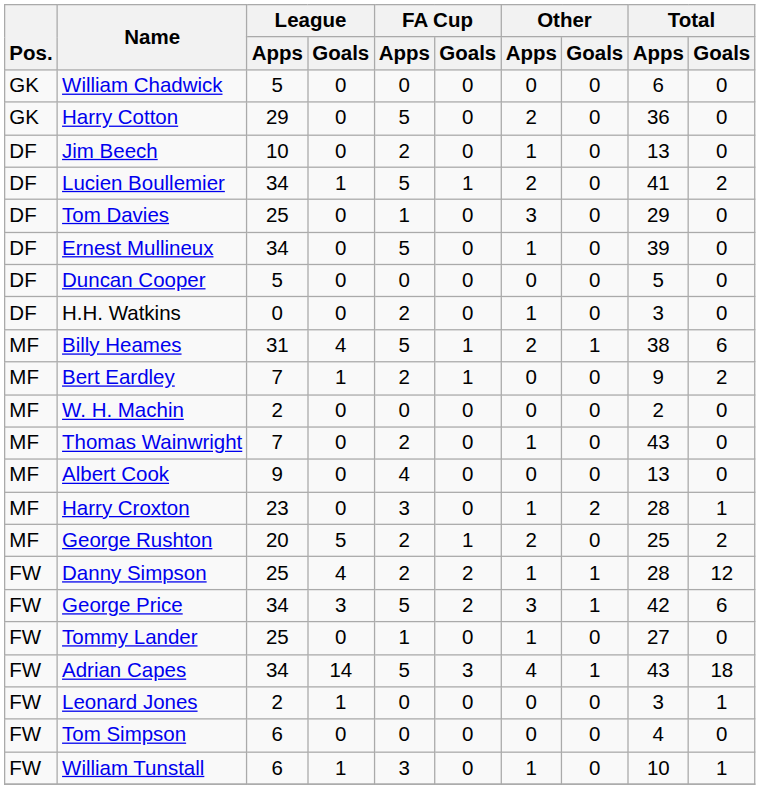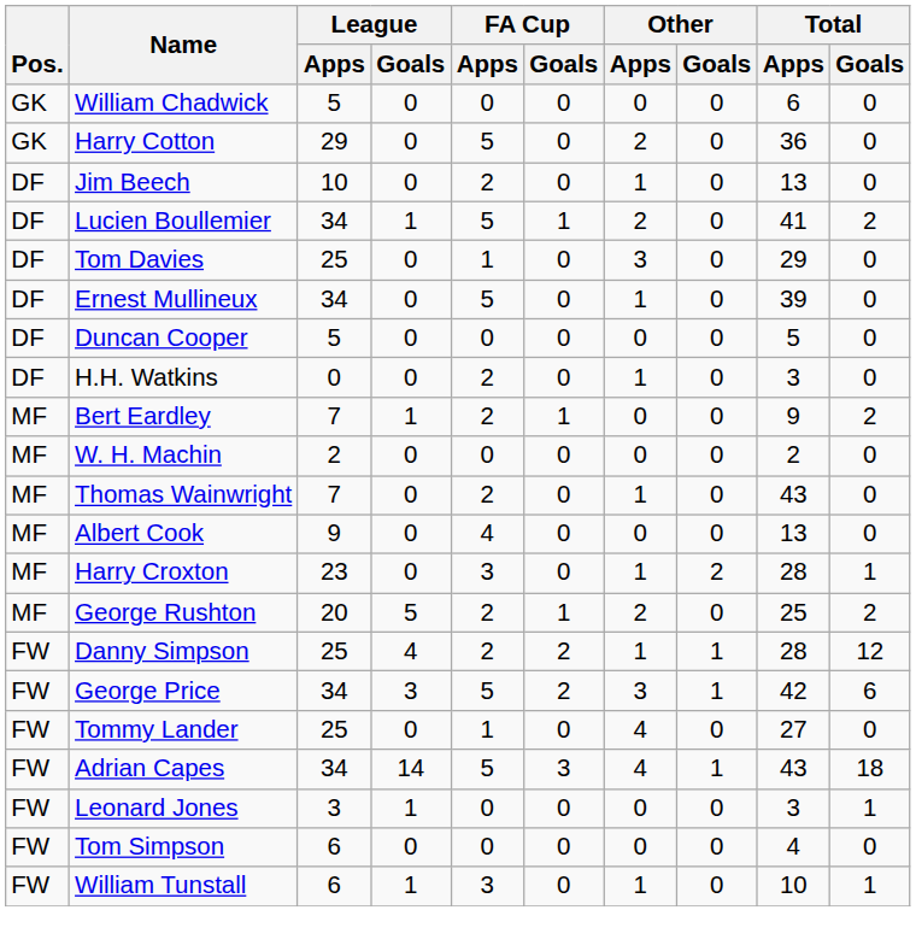- row: MF | Billy Heames | 31 | 4 | 5 | 1 | 2 | 1 | 38 | 6
Tommy Lander | Other / Apps: 1 -> 4
Leonard Jones | League / Apps: 2 -> 3
